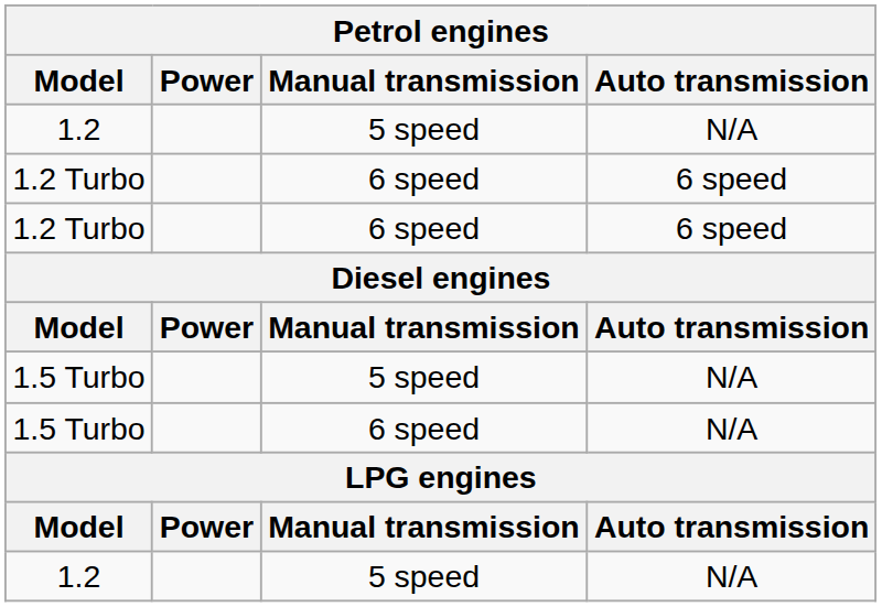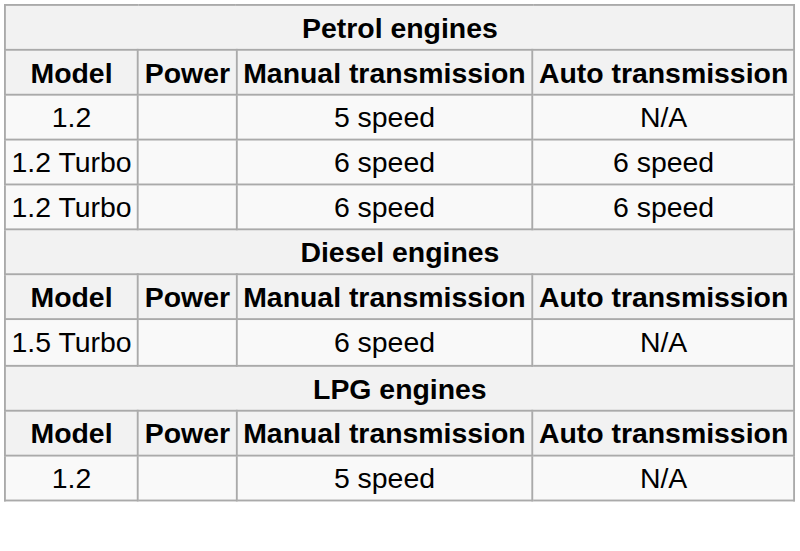- row: 1.5 Turbo | 5 speed | N/A
